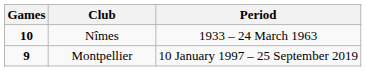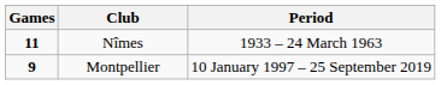Nîmes | Games: 10 -> 11
